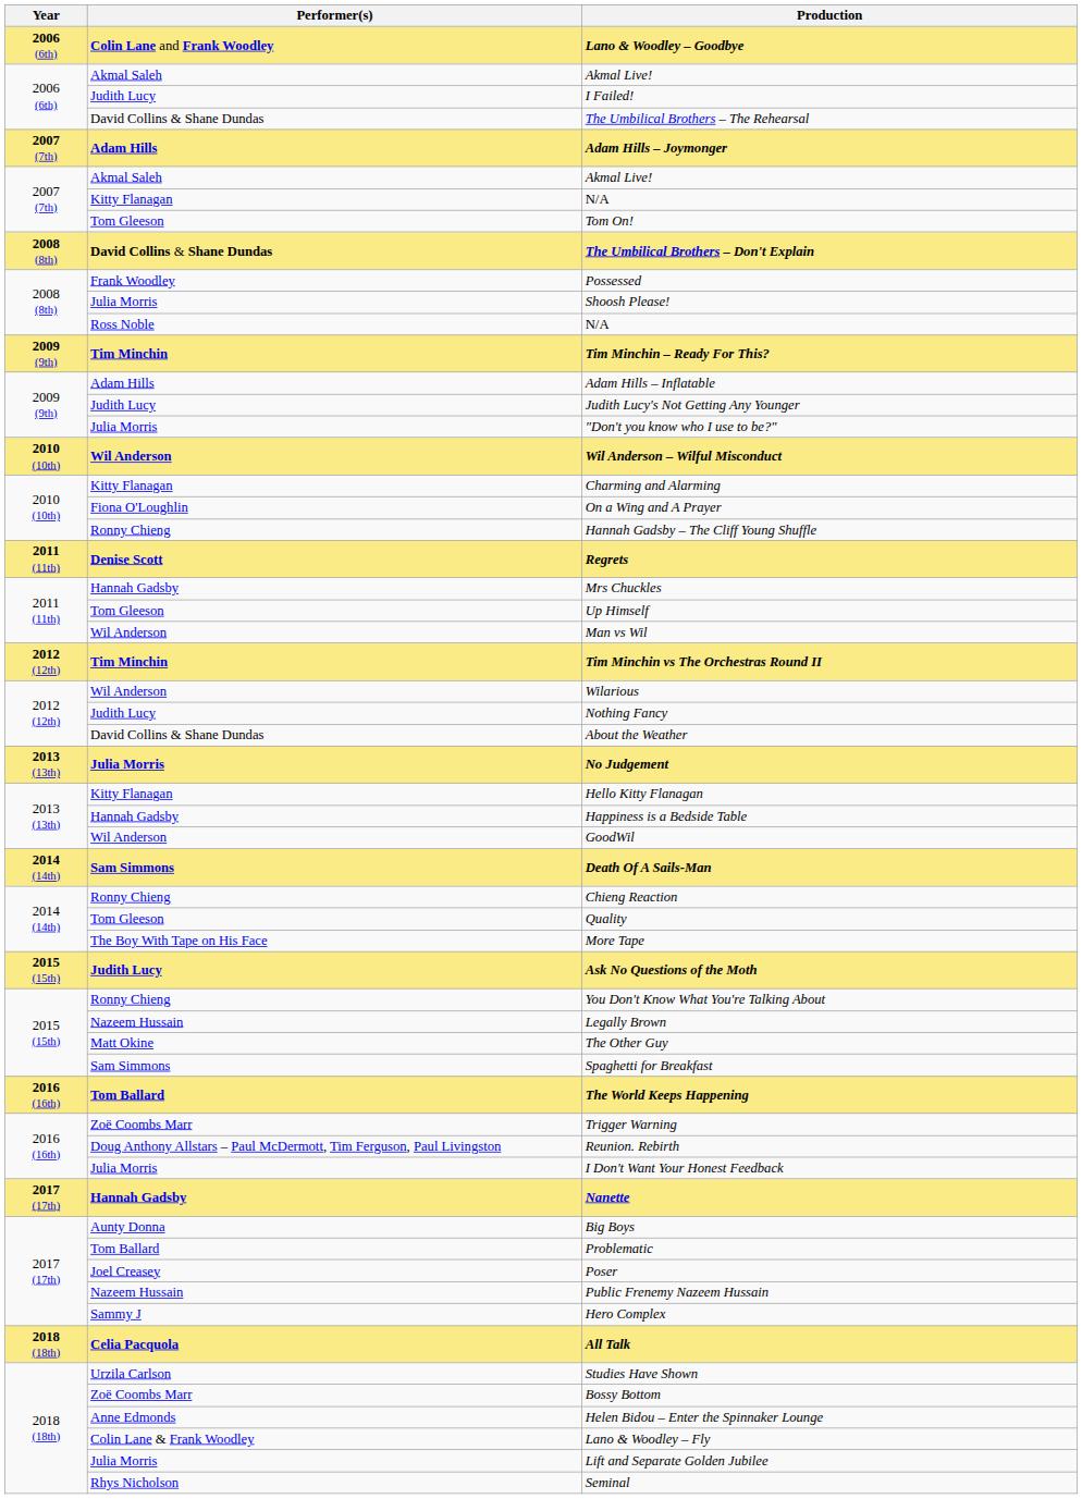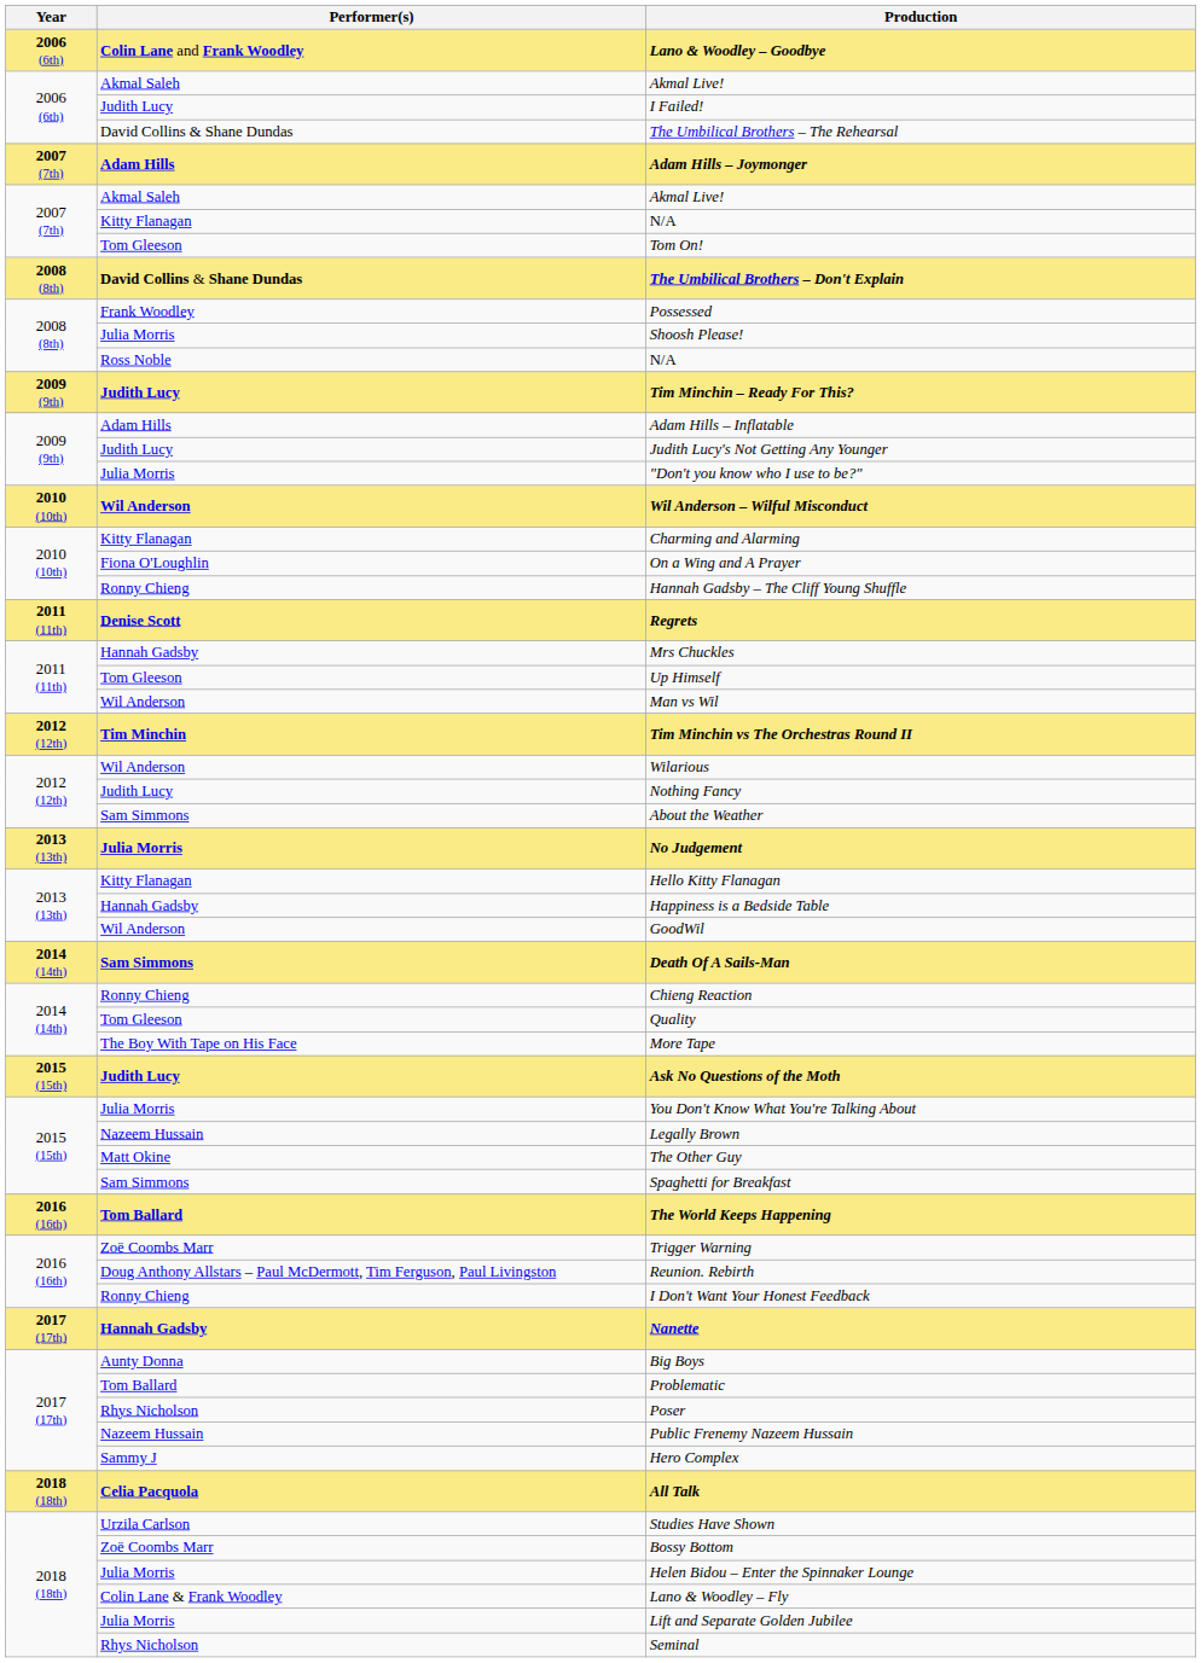Tim Minchin – Ready For This? | Performer(s): Tim Minchin -> Judith Lucy
About the Weather | Performer(s): David Collins & Shane Dundas -> Sam Simmons
You Don't Know What You're Talking About | Performer(s): Ronny Chieng -> Julia Morris
I Don't Want Your Honest Feedback | Performer(s): Julia Morris -> Ronny Chieng
Poser | Performer(s): Joel Creasey -> Rhys Nicholson
Helen Bidou – Enter the Spinnaker Lounge | Performer(s): Anne Edmonds -> Julia Morris
